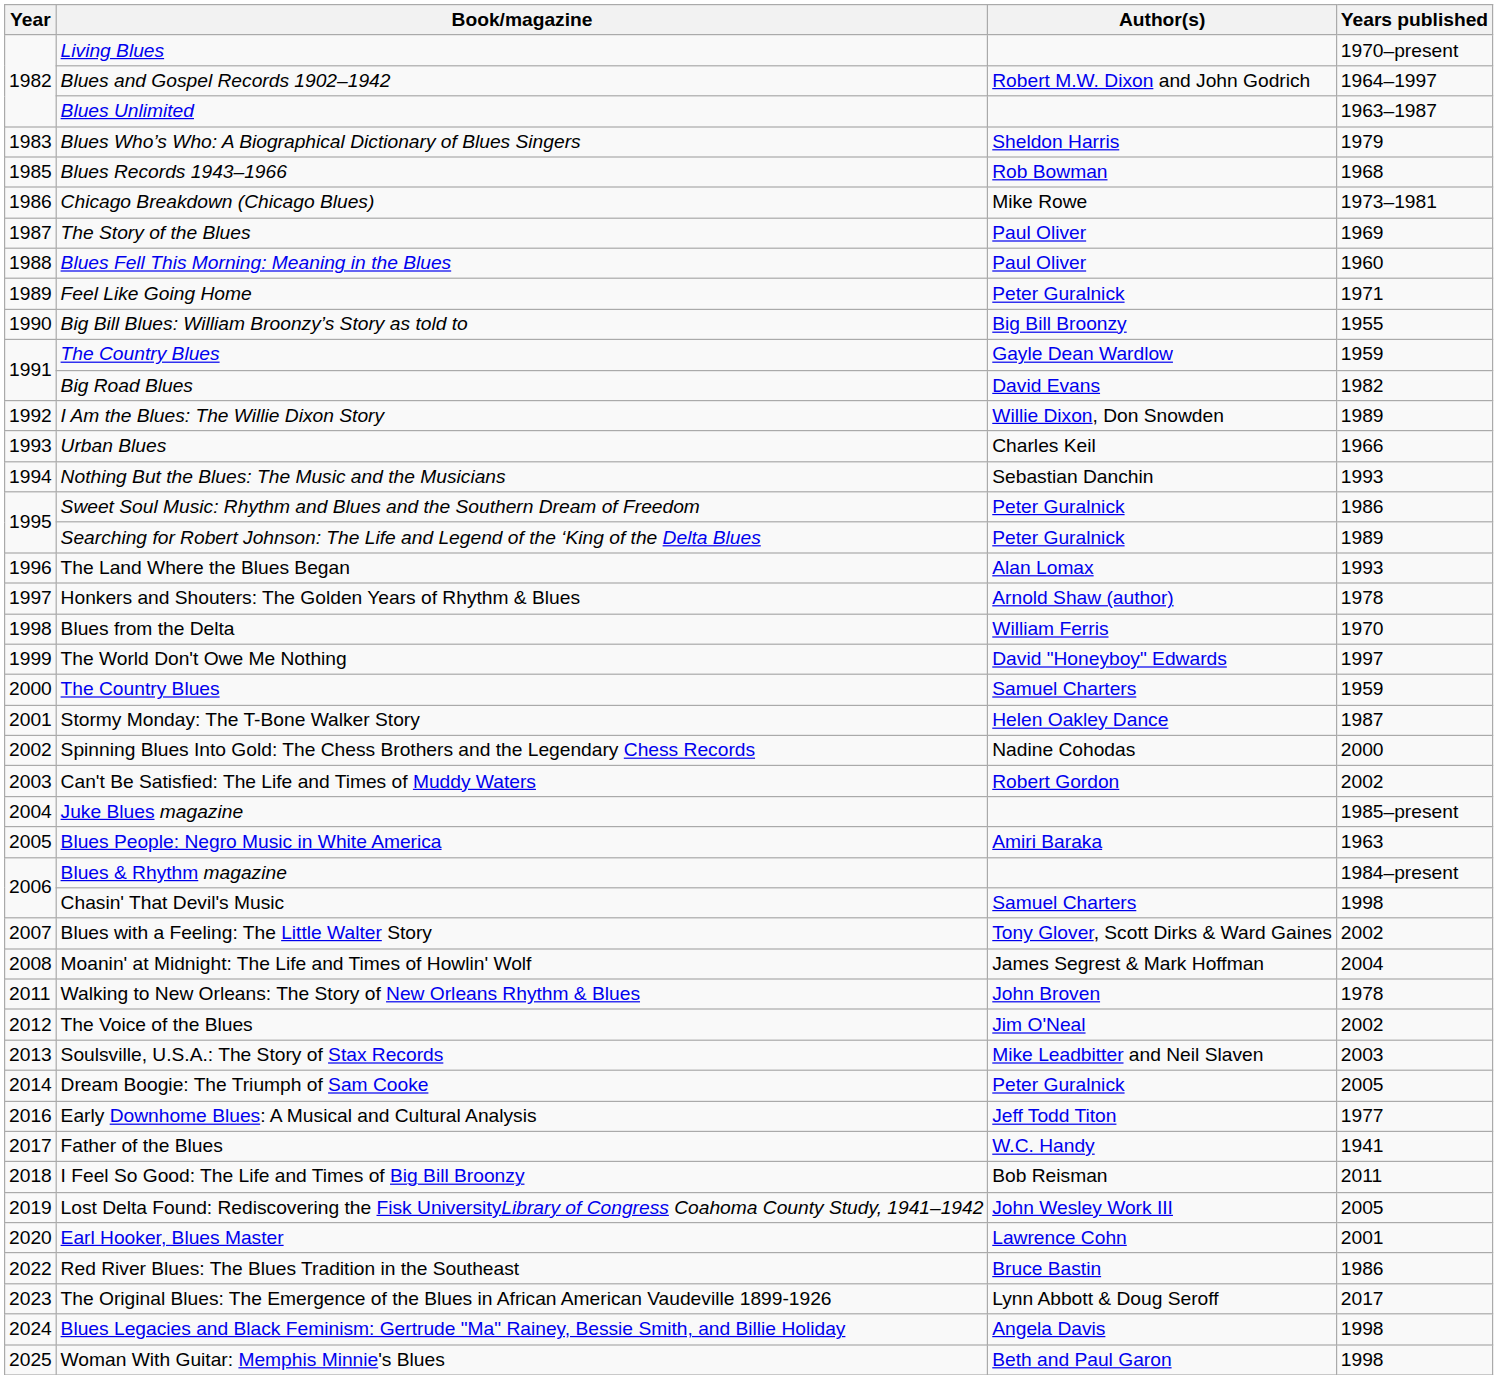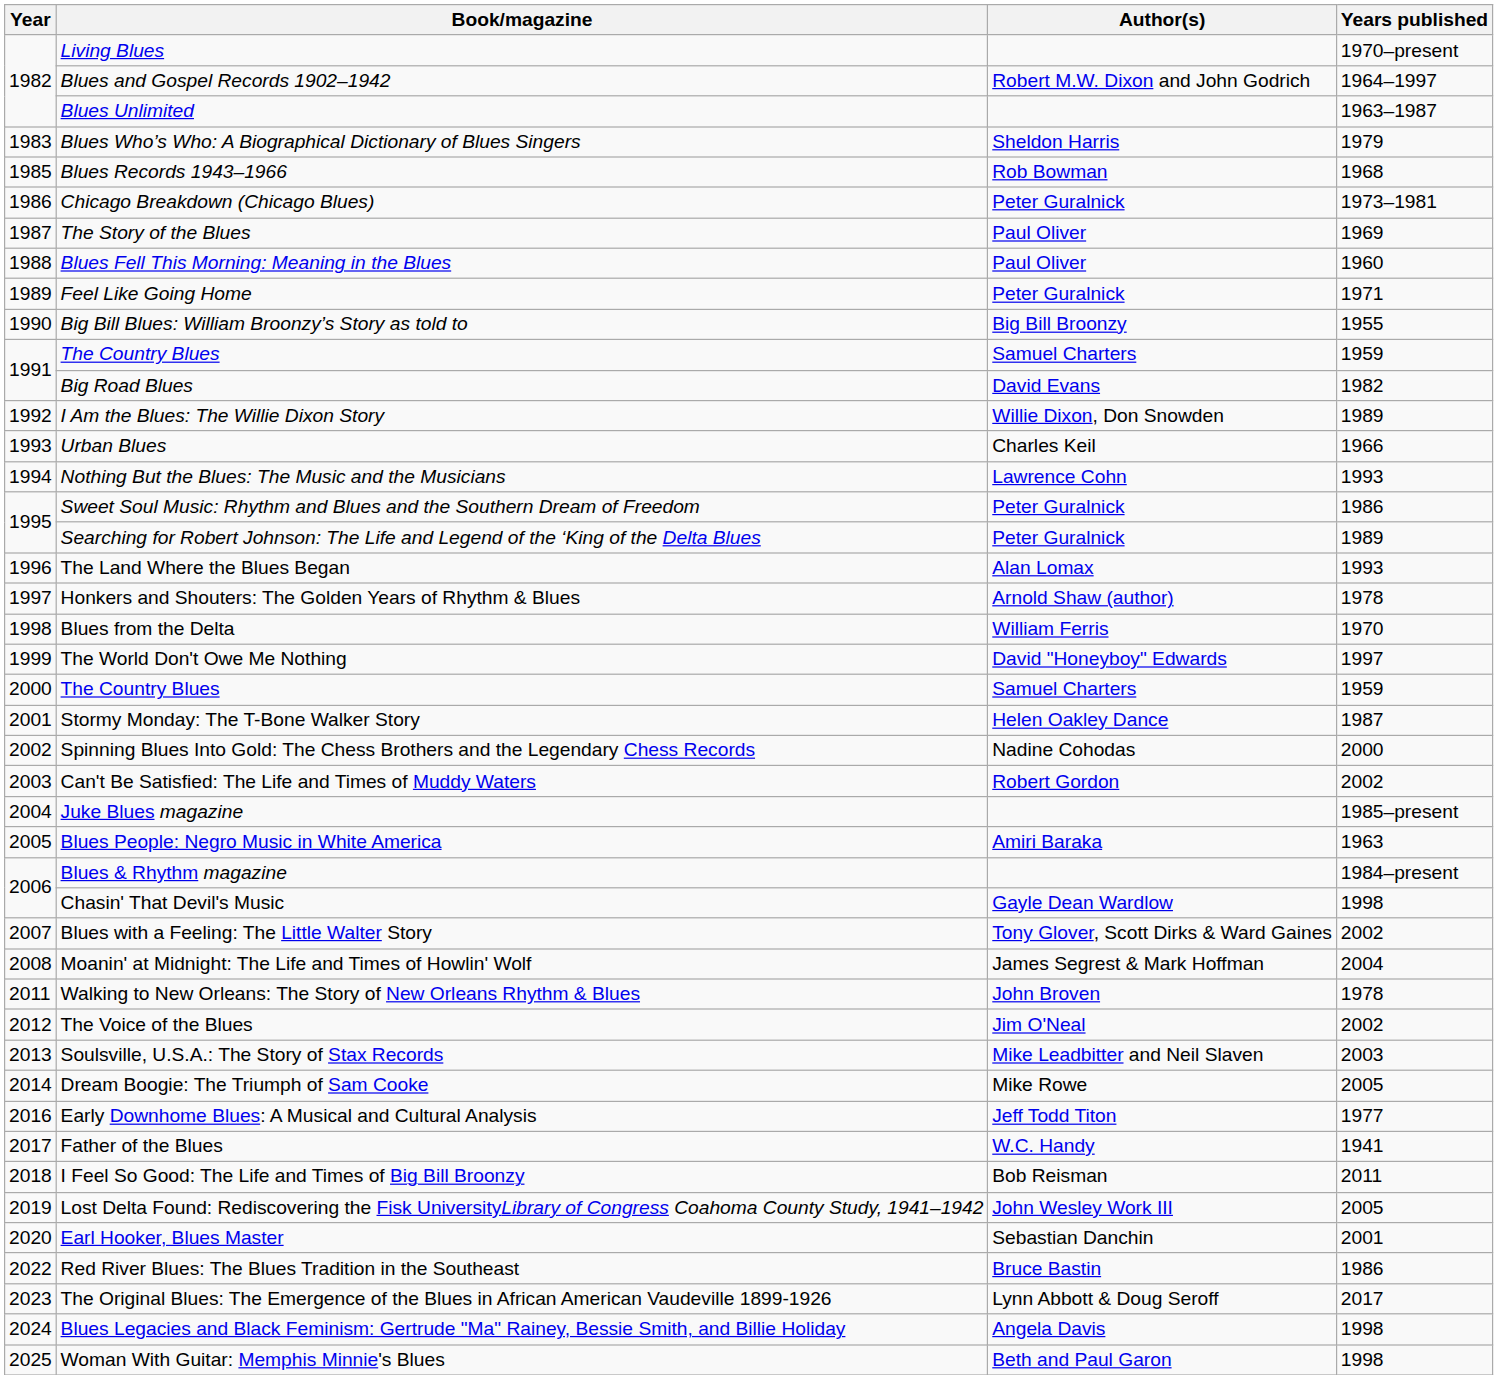Chicago Breakdown (Chicago Blues) | Author(s): Mike Rowe -> Peter Guralnick
1991 / The Country Blues | Author(s): Gayle Dean Wardlow -> Samuel Charters
Nothing But the Blues: The Music and the Musicians | Author(s): Sebastian Danchin -> Lawrence Cohn
Chasin' That Devil's Music | Author(s): Samuel Charters -> Gayle Dean Wardlow
Dream Boogie: The Triumph of Sam Cooke | Author(s): Peter Guralnick -> Mike Rowe
Earl Hooker, Blues Master | Author(s): Lawrence Cohn -> Sebastian Danchin
